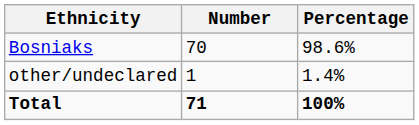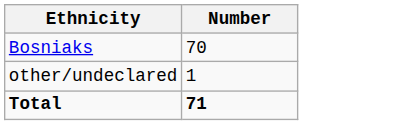- column: Percentage | 98.6% | 1.4% | 100%
